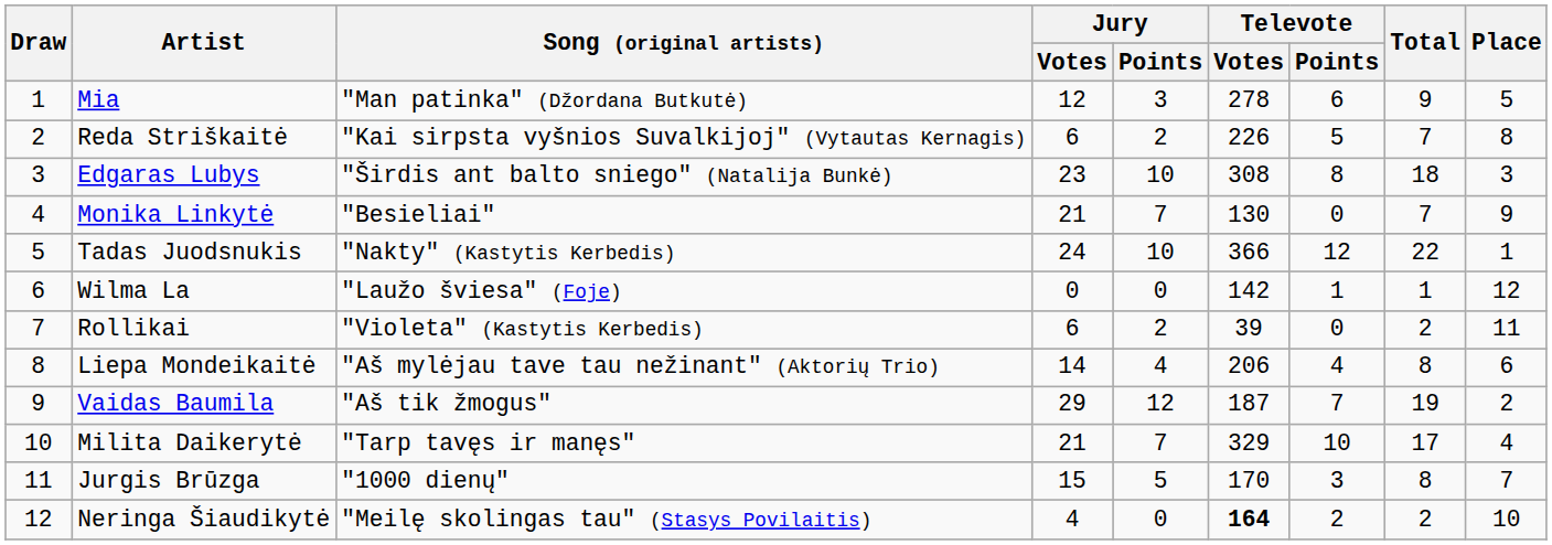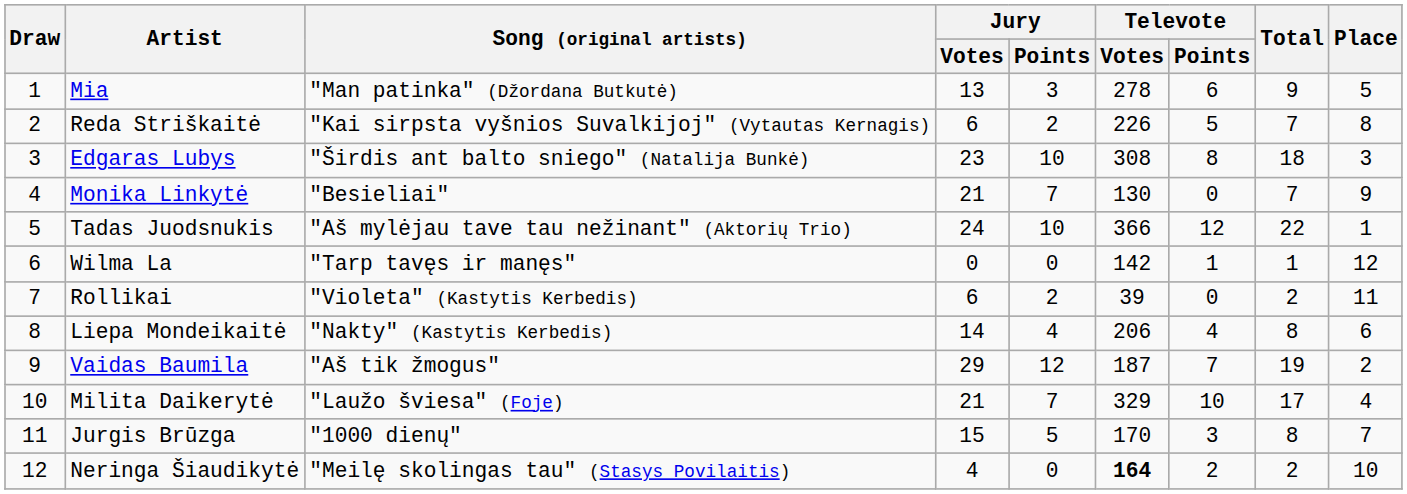Mia | Jury / Votes: 12 -> 13
Tadas Juodsnukis | Song (original artists): "Nakty" (Kastytis Kerbedis) -> "Aš mylėjau tave tau nežinant" (Aktorių Trio)
Wilma La | Song (original artists): "Laužo šviesa" (Foje) -> "Tarp tavęs ir manęs"
Liepa Mondeikaitė | Song (original artists): "Aš mylėjau tave tau nežinant" (Aktorių Trio) -> "Nakty" (Kastytis Kerbedis)
Milita Daikerytė | Song (original artists): "Tarp tavęs ir manęs" -> "Laužo šviesa" (Foje)
